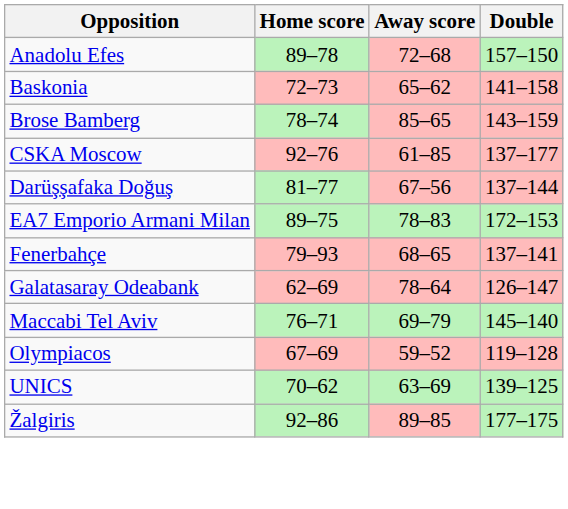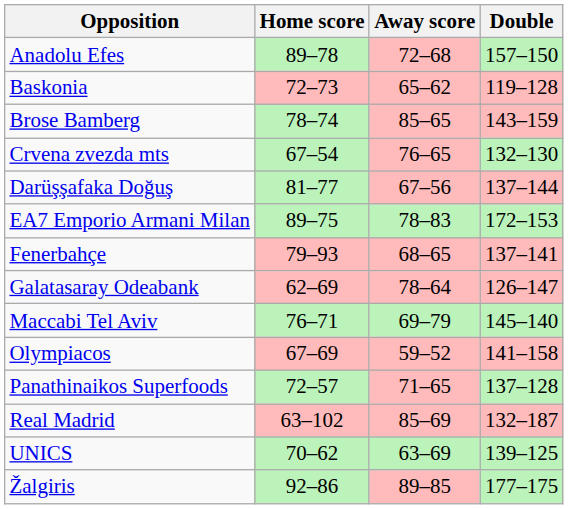Baskonia | Double: 141–158 -> 119–128
+ row: Crvena zvezda mts | 67–54 | 76–65 | 132–130
- row: CSKA Moscow | 92–76 | 61–85 | 137–177
Olympiacos | Double: 119–128 -> 141–158
+ row: Panathinaikos Superfoods | 72–57 | 71–65 | 137–128
+ row: Real Madrid | 63–102 | 85–69 | 132–187
